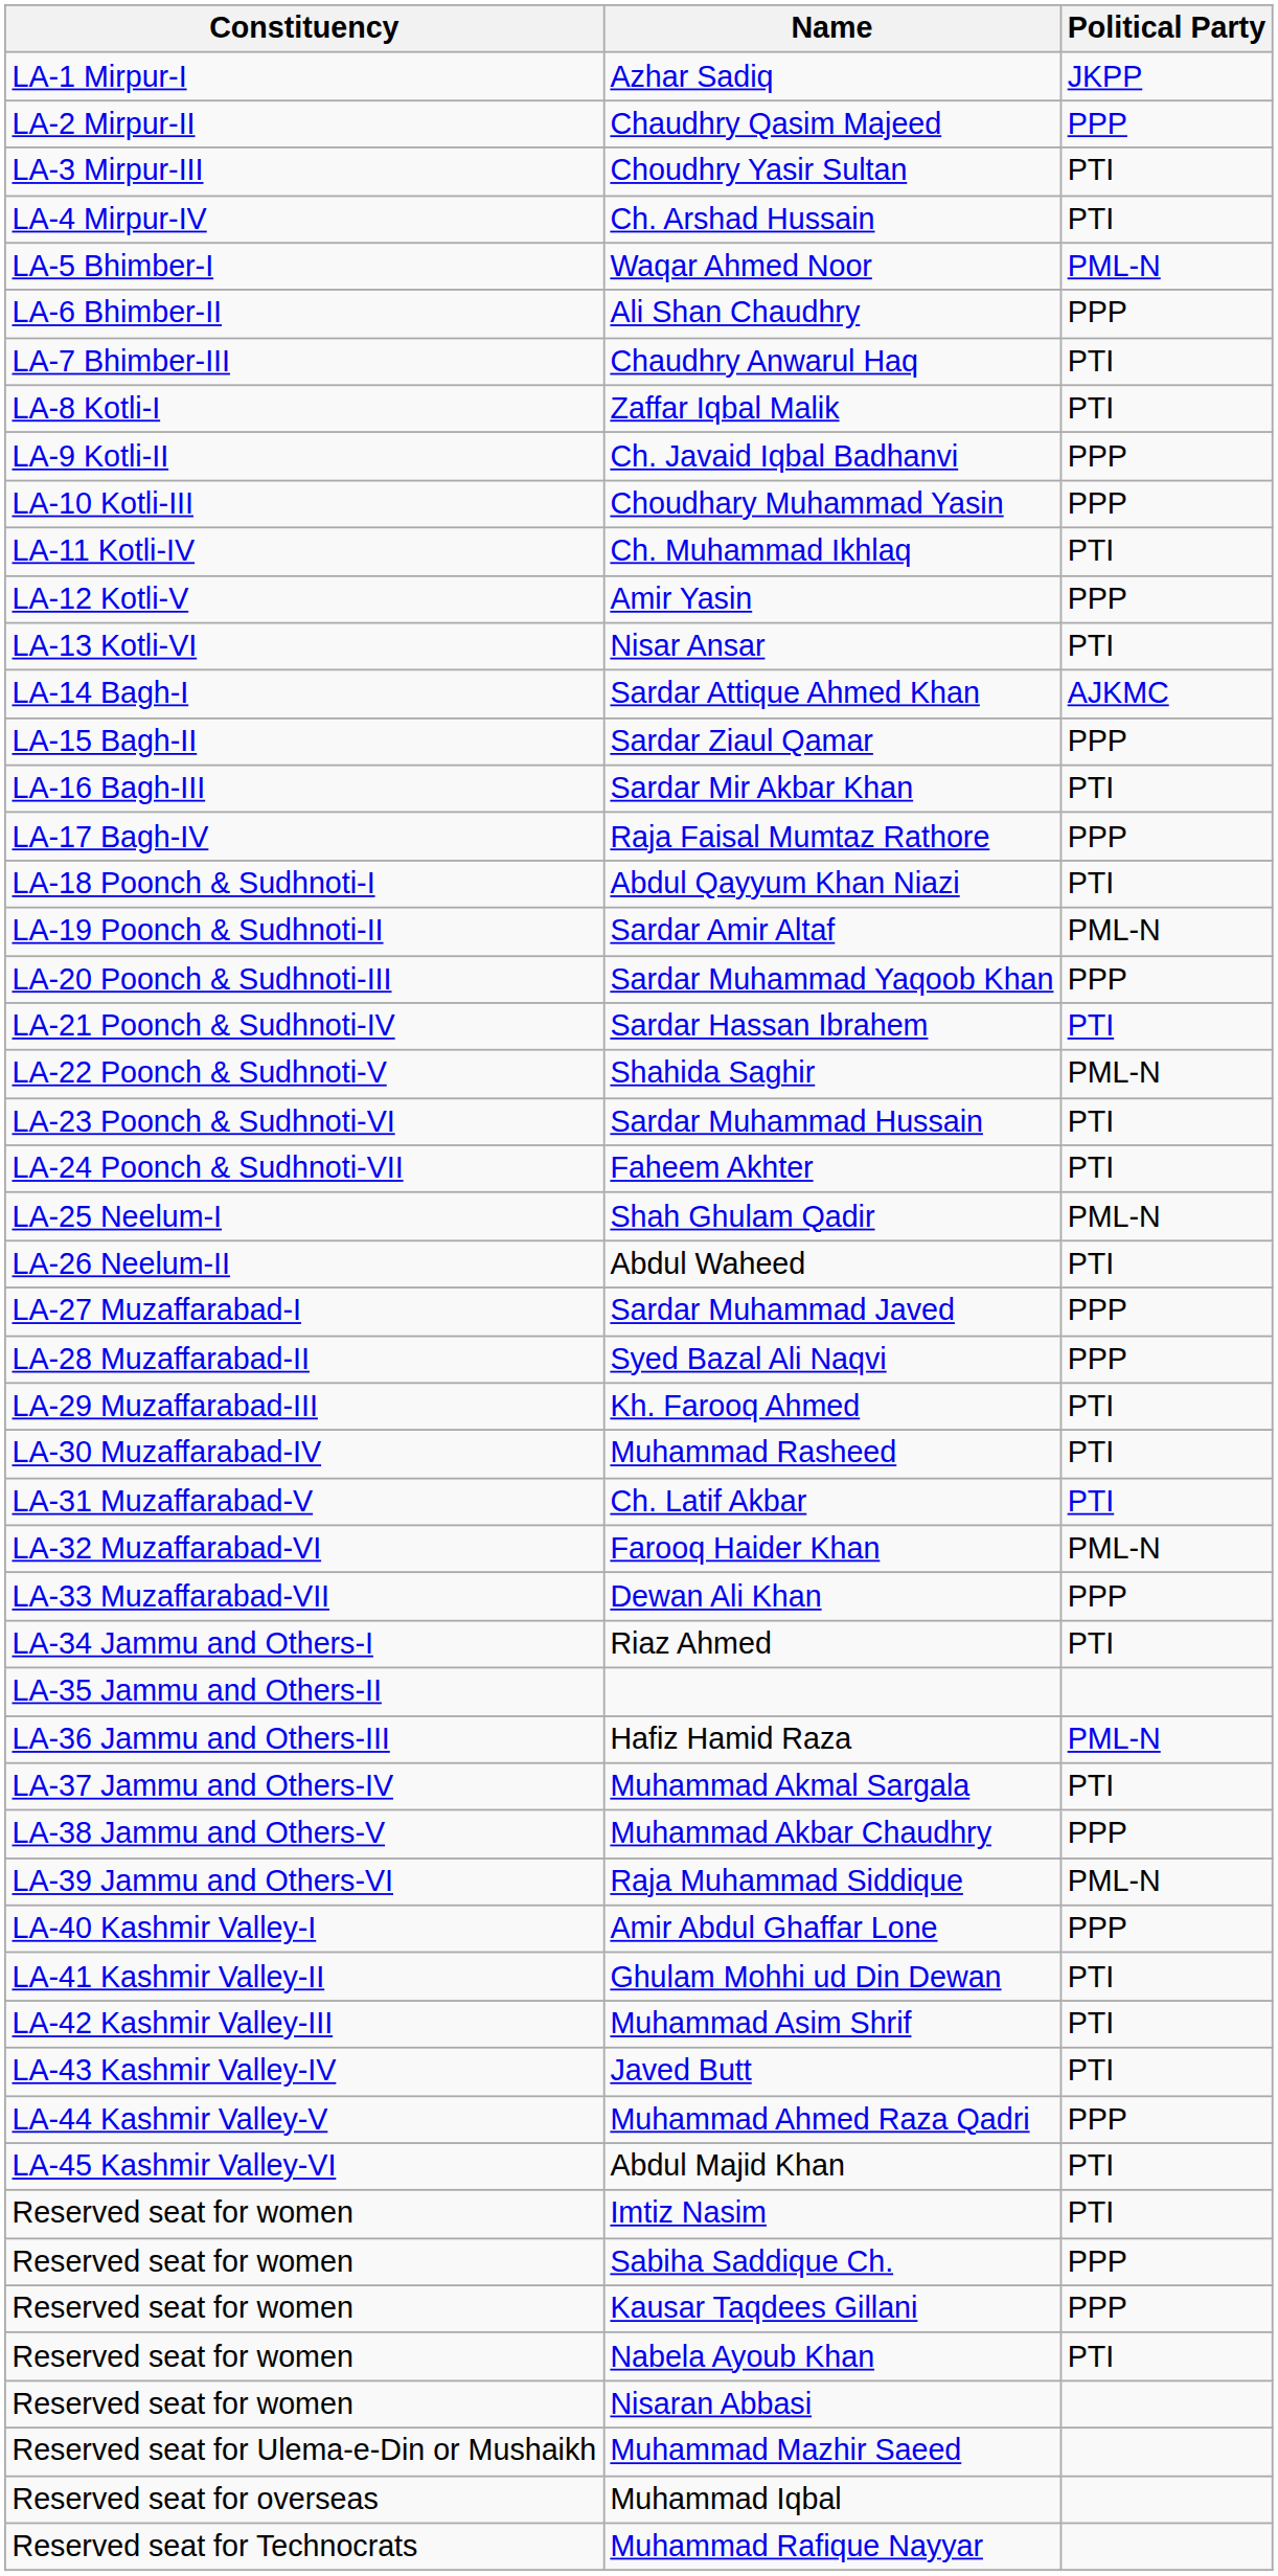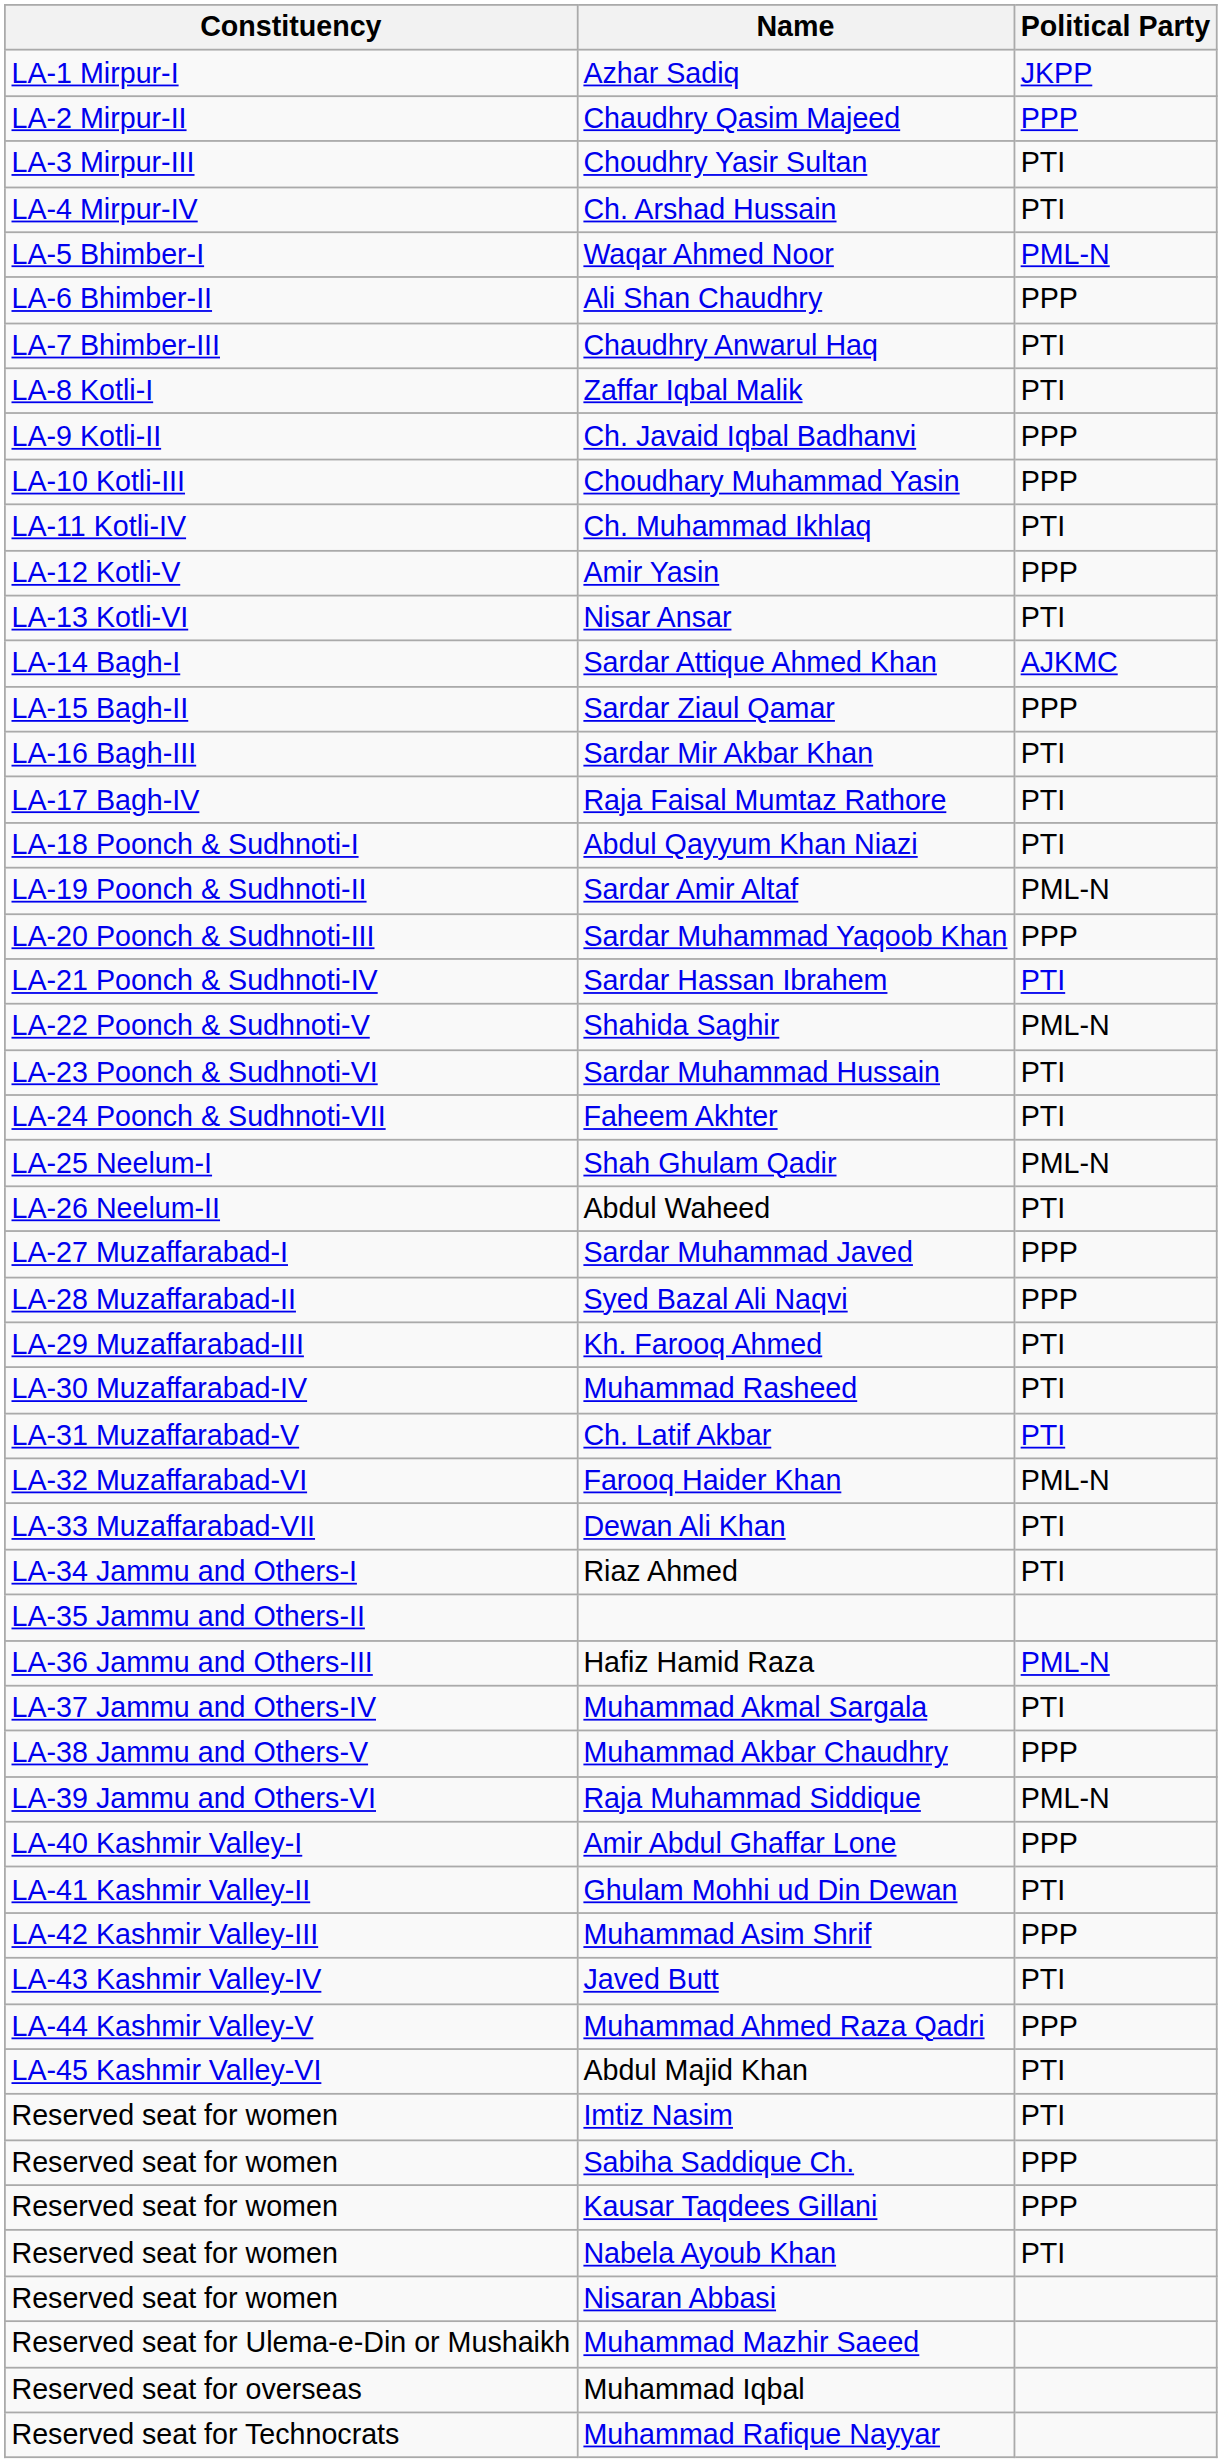Raja Faisal Mumtaz Rathore | Political Party: PPP -> PTI
Dewan Ali Khan | Political Party: PPP -> PTI
Muhammad Asim Shrif | Political Party: PTI -> PPP
